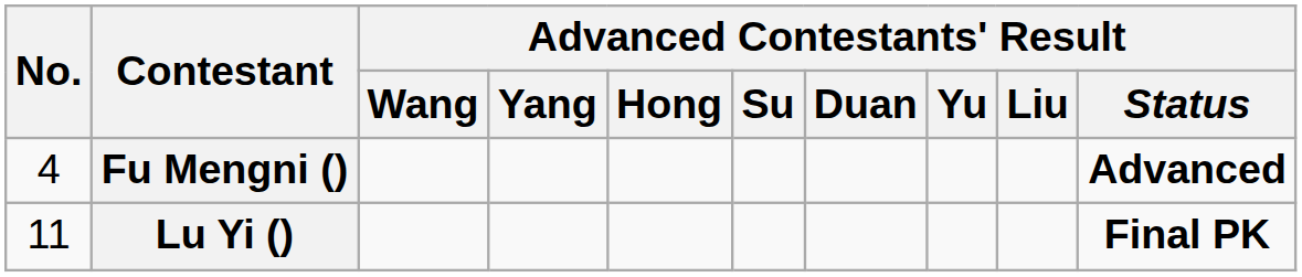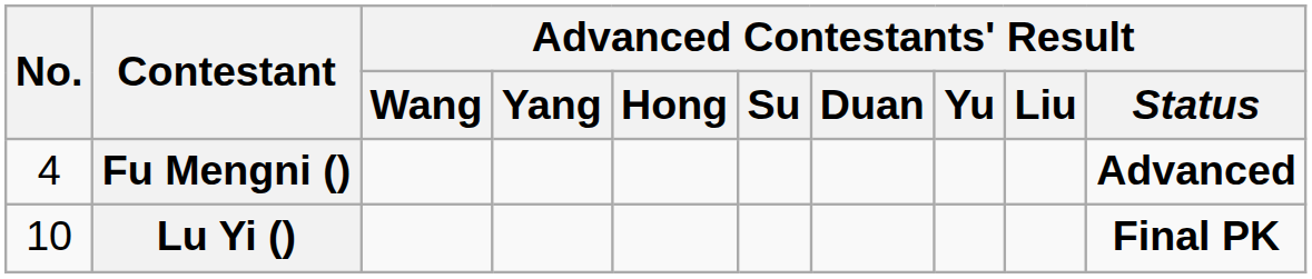Lu Yi () | No.: 11 -> 10
